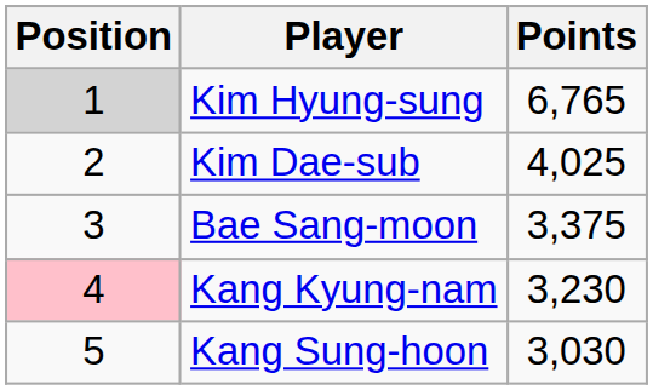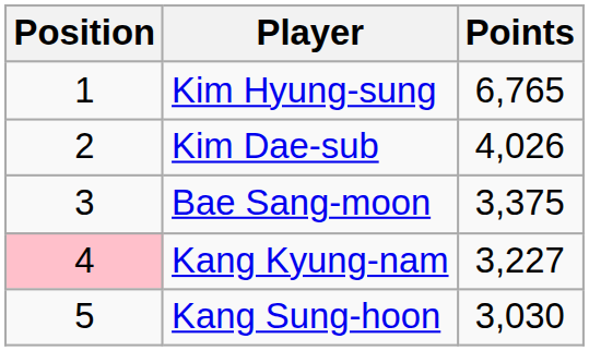Kim Hyung-sung | Position: lightgrey background -> no background
Kim Dae-sub | Points: 4,025 -> 4,026
Kang Kyung-nam | Points: 3,230 -> 3,227
